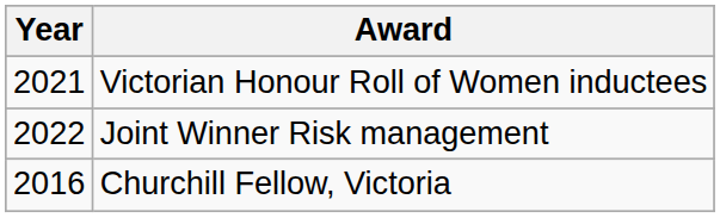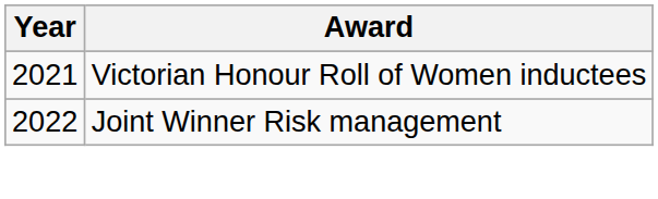- row: 2016 | Churchill Fellow, Victoria
